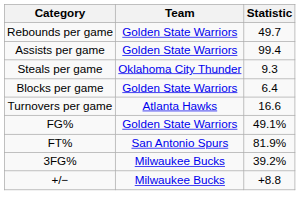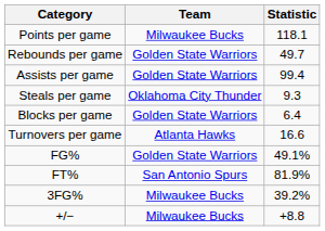+ row: Points per game | Milwaukee Bucks | 118.1
